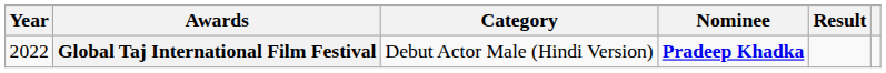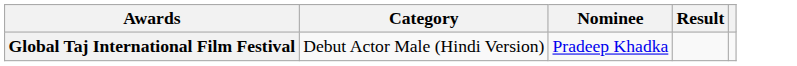- column: Year | 2022
Global Taj International Film Festival | Nominee: bold -> normal
